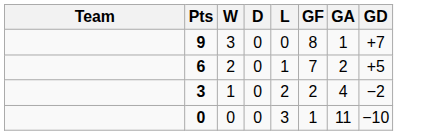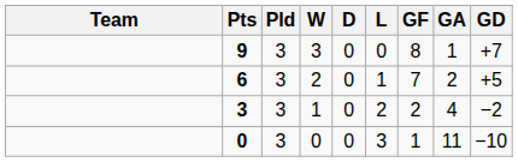+ column: Pld | 3 | 3 | 3 | 3
